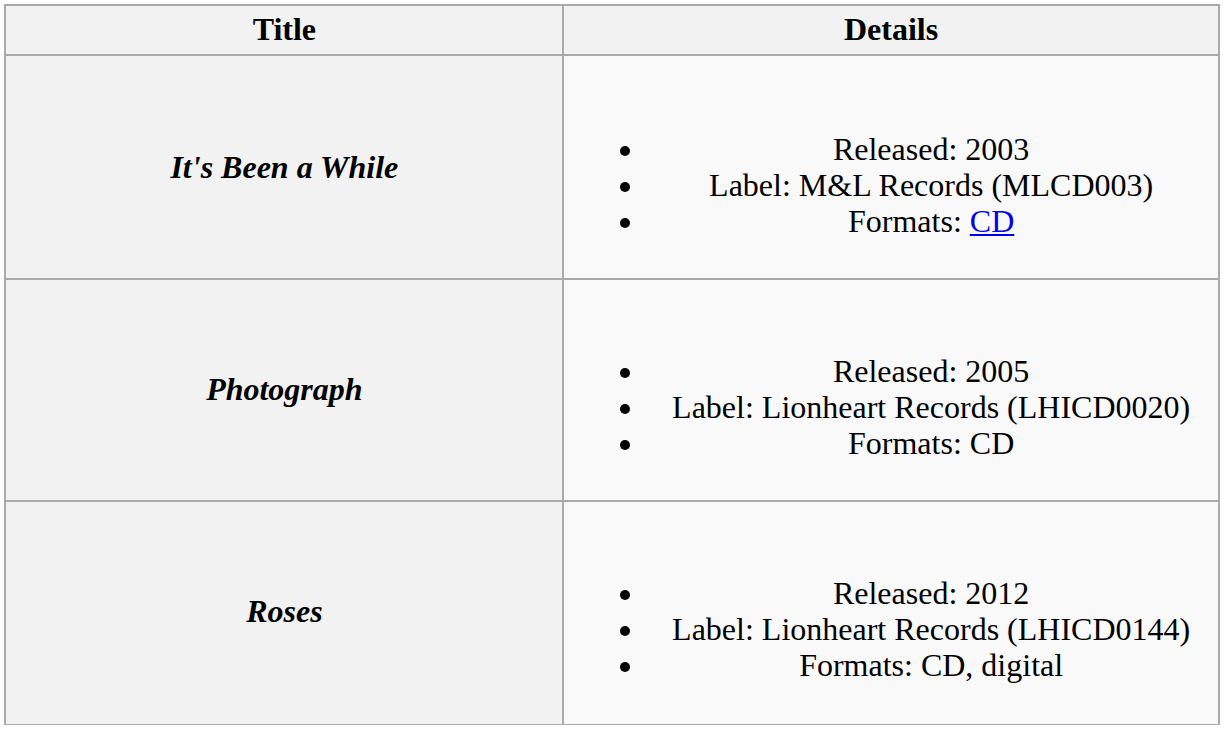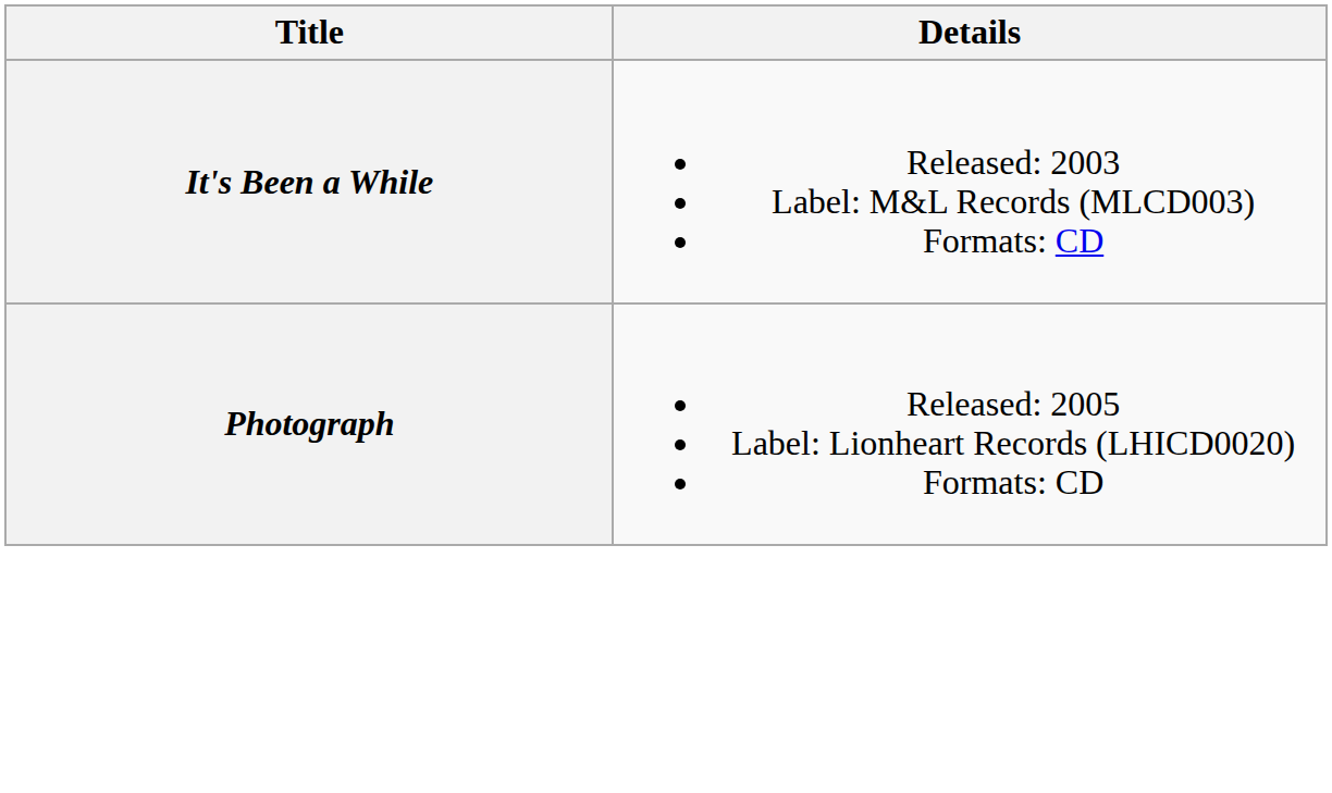- row: Roses | Released: 2012 Label: Lionheart Records (LHICD0144) Formats: CD, digital
